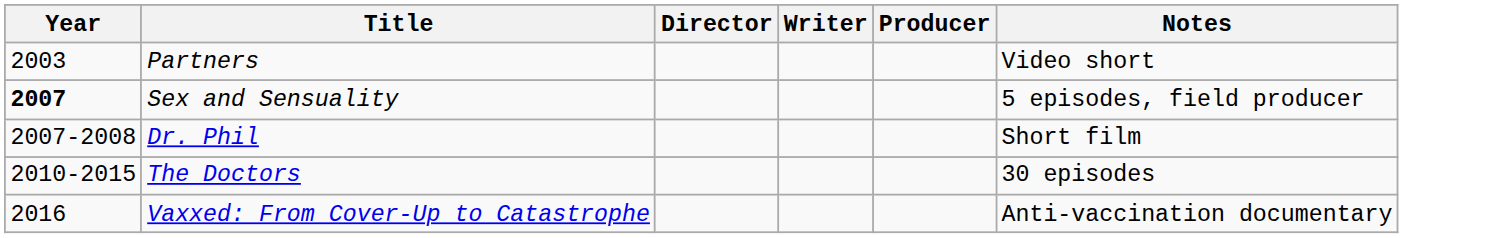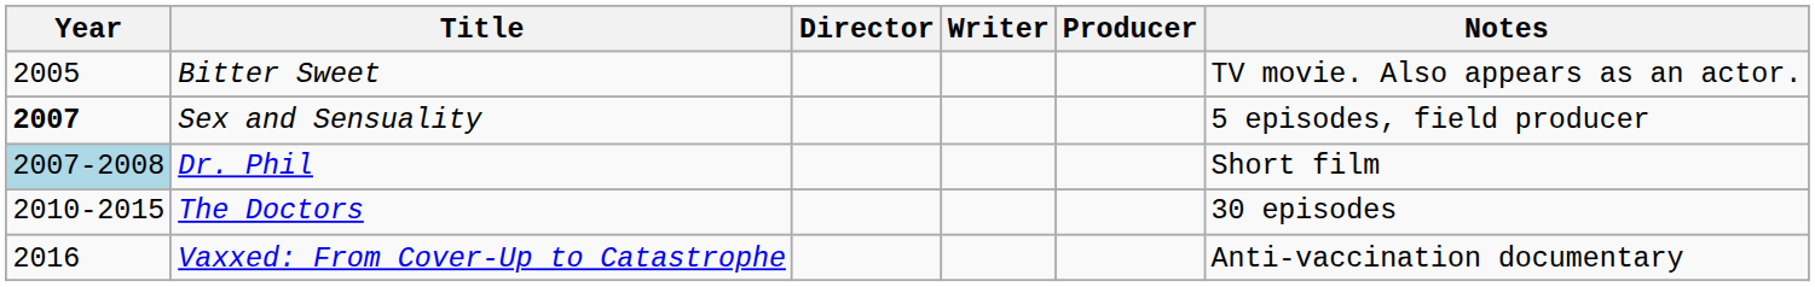- row: 2003 | Partners | Video short
+ row: 2005 | Bitter Sweet | TV movie. Also appears as an actor.
Dr. Phil | Year: no background -> lightblue background
